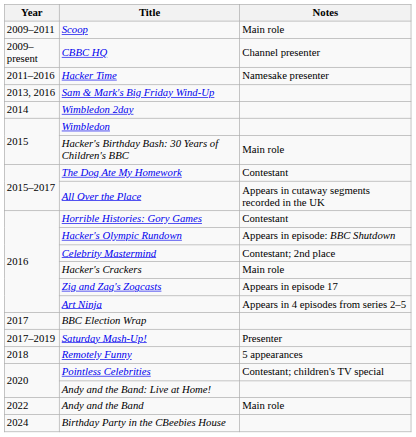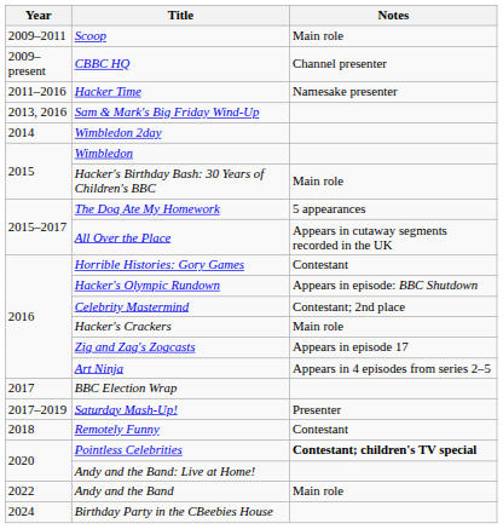The Dog Ate My Homework | Notes: Contestant -> 5 appearances
Remotely Funny | Notes: 5 appearances -> Contestant
Pointless Celebrities | Notes: normal -> bold
